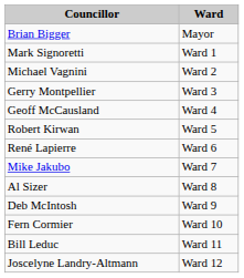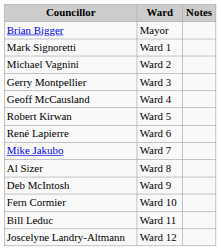+ column: Notes
